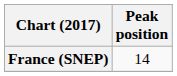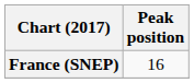France (SNEP) | Peak position: 14 -> 16
